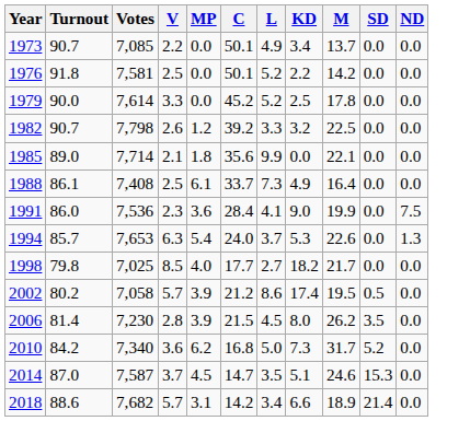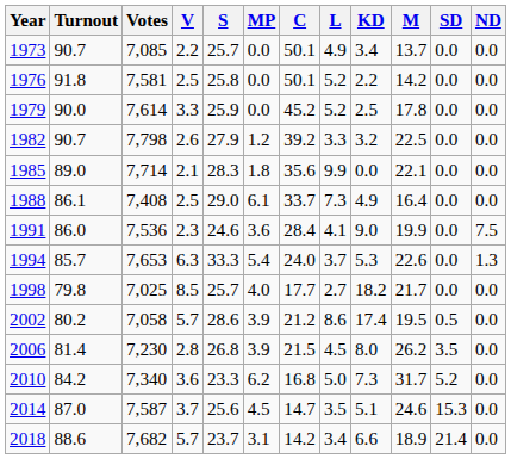+ column: S | 25.7 | 25.8 | 25.9 | 27.9 | 28.3 | 29.0 | 24.6 | 33.3 | 25.7 | 28.6 | 26.8 | 23.3 | 25.6 | 23.7
